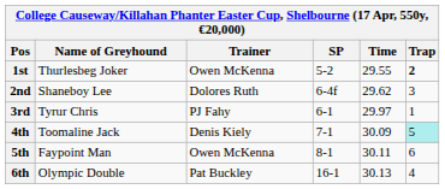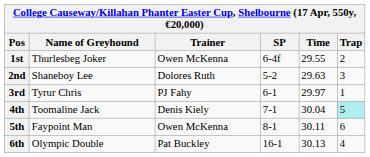1st | SP: 5-2 -> 6-4f
1st | Trap: bold -> normal
2nd | SP: 6-4f -> 5-2
2nd | Time: 29.62 -> 29.63
4th | Time: 30.09 -> 30.04
